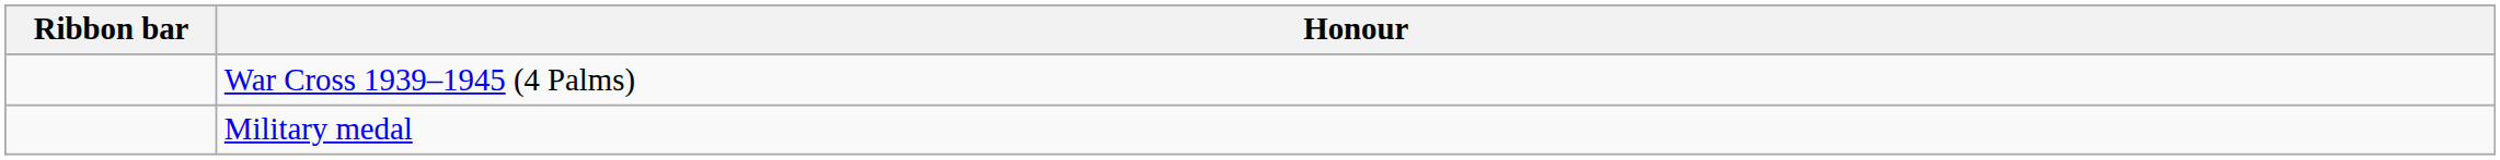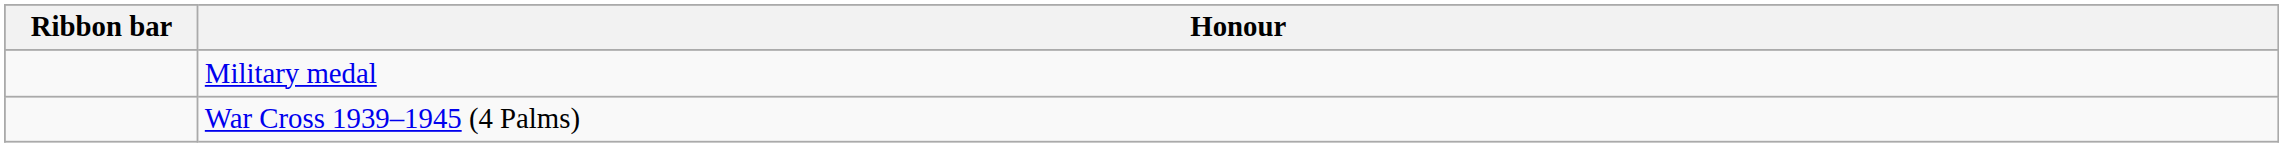rows swapped: Military medal <-> War Cross 1939–1945 (4 Palms)
